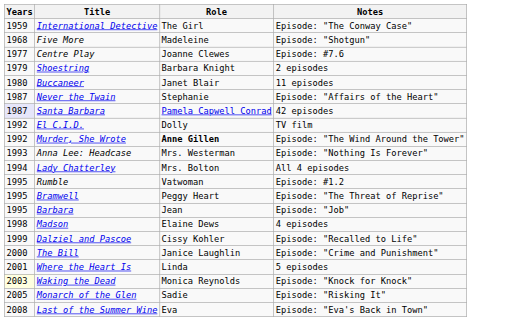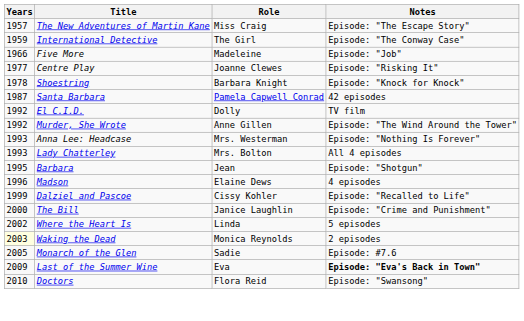+ row: 1957 | The New Adventures of Martin Kane | Miss Craig | Episode: "The Escape Story"
Five More | Years: 1968 -> 1966
Five More | Notes: Episode: "Shotgun" -> Episode: "Job"
Centre Play | Notes: Episode: #7.6 -> Episode: "Risking It"
Shoestring | Years: 1979 -> 1978
Shoestring | Notes: 2 episodes -> Episode: "Knock for Knock"
- row: 1980 | Buccaneer | Janet Blair | 11 episodes
- row: 1987 | Never the Twain | Stephanie | Episode: "Affairs of the Heart"
Santa Barbara | Years: lavender background -> no background
Murder, She Wrote | Role: bold -> normal
Lady Chatterley | Years: 1994 -> 1993
- row: 1995 | Rumble | Vatwoman | Episode: #1.2
- row: 1995 | Bramwell | Peggy Heart | Episode: "The Threat of Reprise"
Barbara | Notes: Episode: "Job" -> Episode: "Shotgun"
Madson | Years: 1998 -> 1996
Where the Heart Is | Years: 2001 -> 2002
Waking the Dead | Notes: Episode: "Knock for Knock" -> 2 episodes
Monarch of the Glen | Notes: Episode: "Risking It" -> Episode: #7.6
Last of the Summer Wine | Years: 2008 -> 2009
Last of the Summer Wine | Notes: normal -> bold
+ row: 2010 | Doctors | Flora Reid | Episode: "Swansong"
